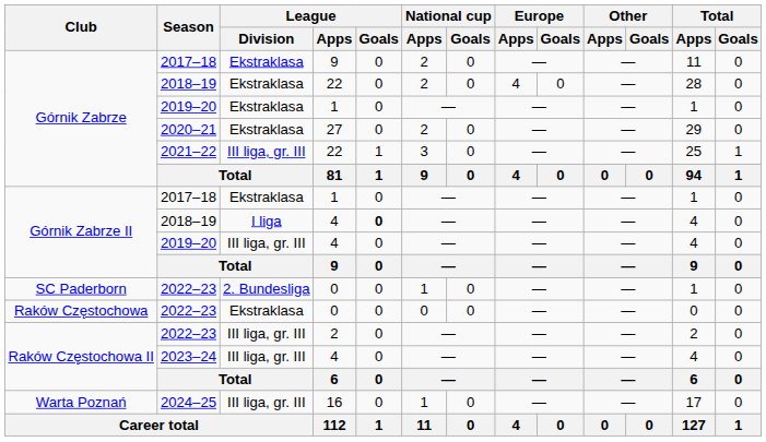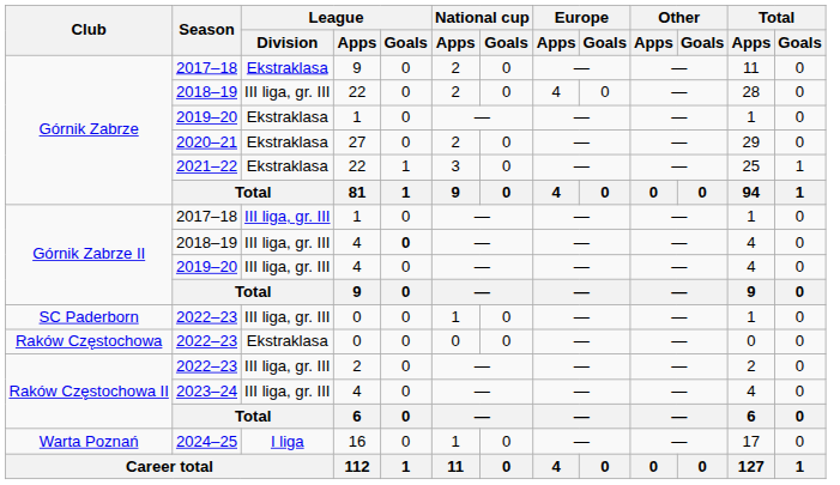Górnik Zabrze / 2018–19 | League / Division: Ekstraklasa -> III liga, gr. III
2021–22 | League / Division: III liga, gr. III -> Ekstraklasa
Górnik Zabrze II / 2017–18 | League / Division: Ekstraklasa -> III liga, gr. III
Górnik Zabrze II / 2018–19 | League / Division: I liga -> III liga, gr. III
SC Paderborn / 2022–23 | League / Division: 2. Bundesliga -> III liga, gr. III
2024–25 | League / Division: III liga, gr. III -> I liga
